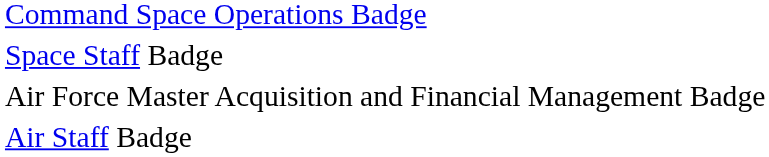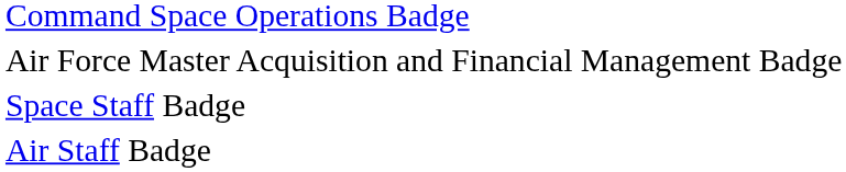rows swapped: Air Force Master Acquisition and Financial Management Badge <-> Space Staff Badge
